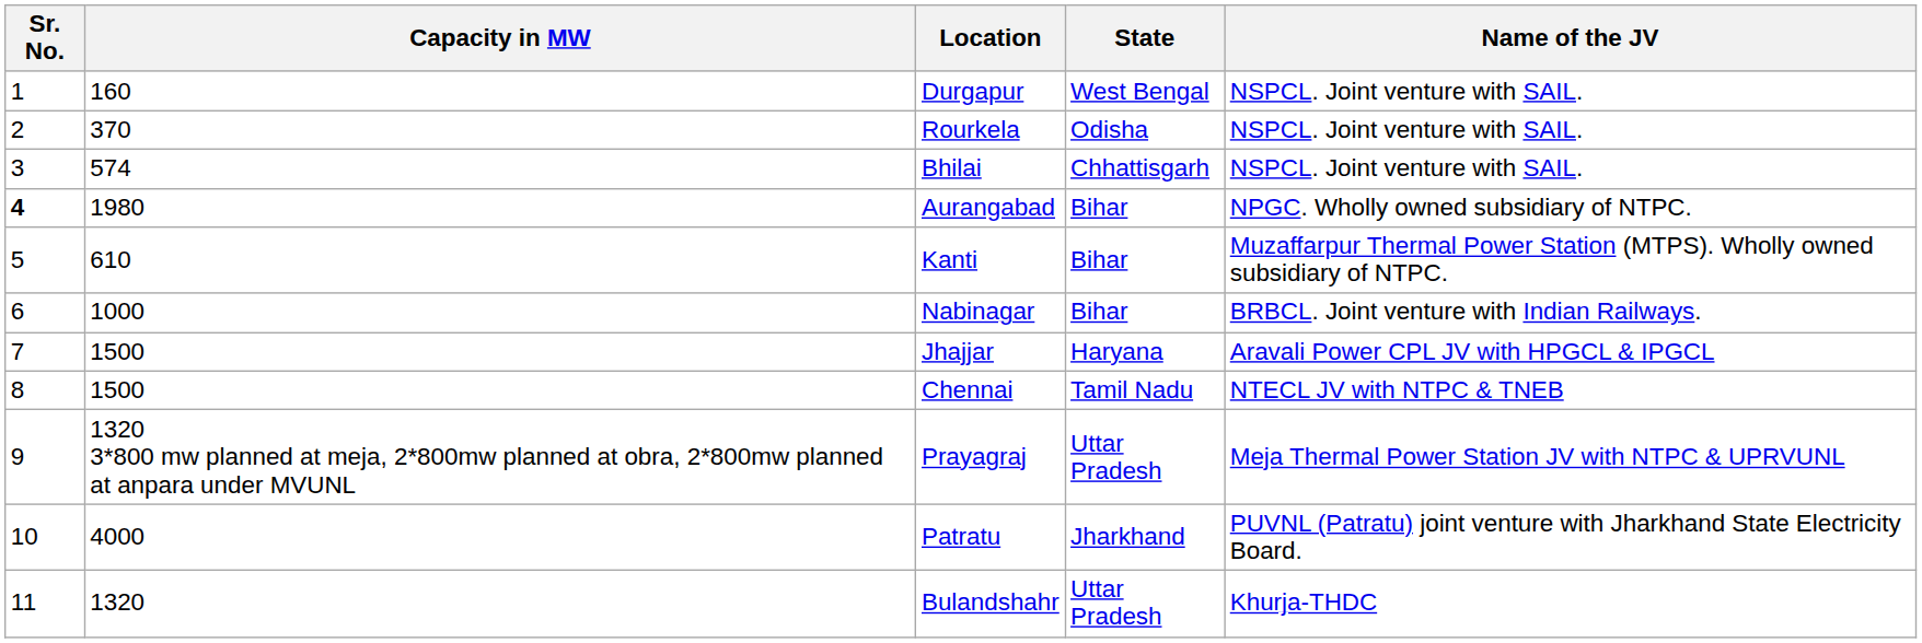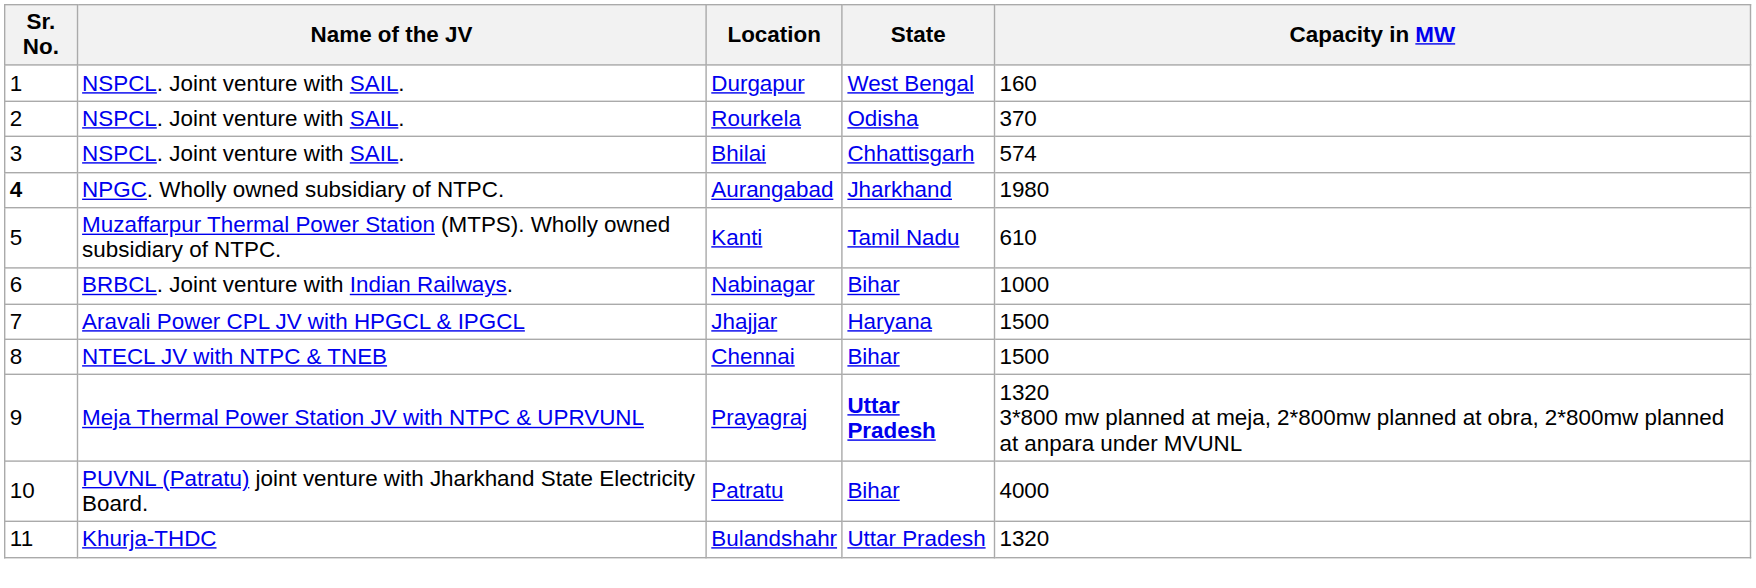columns swapped: Name of the JV <-> Capacity in MW
Aurangabad | State: Bihar -> Jharkhand
Kanti | State: Bihar -> Tamil Nadu
Chennai | State: Tamil Nadu -> Bihar
Prayagraj | State: normal -> bold
Patratu | State: Jharkhand -> Bihar
